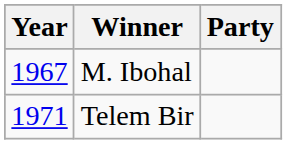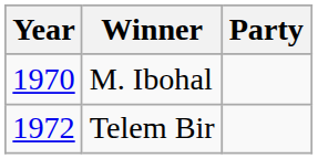M. Ibohal | Year: 1967 -> 1970
Telem Bir | Year: 1971 -> 1972
